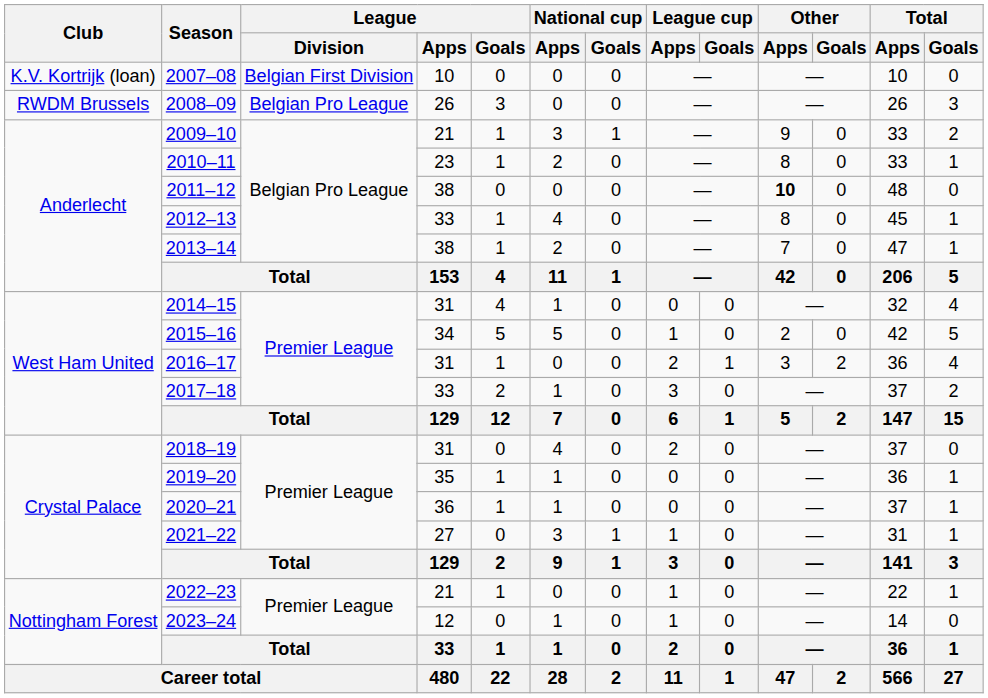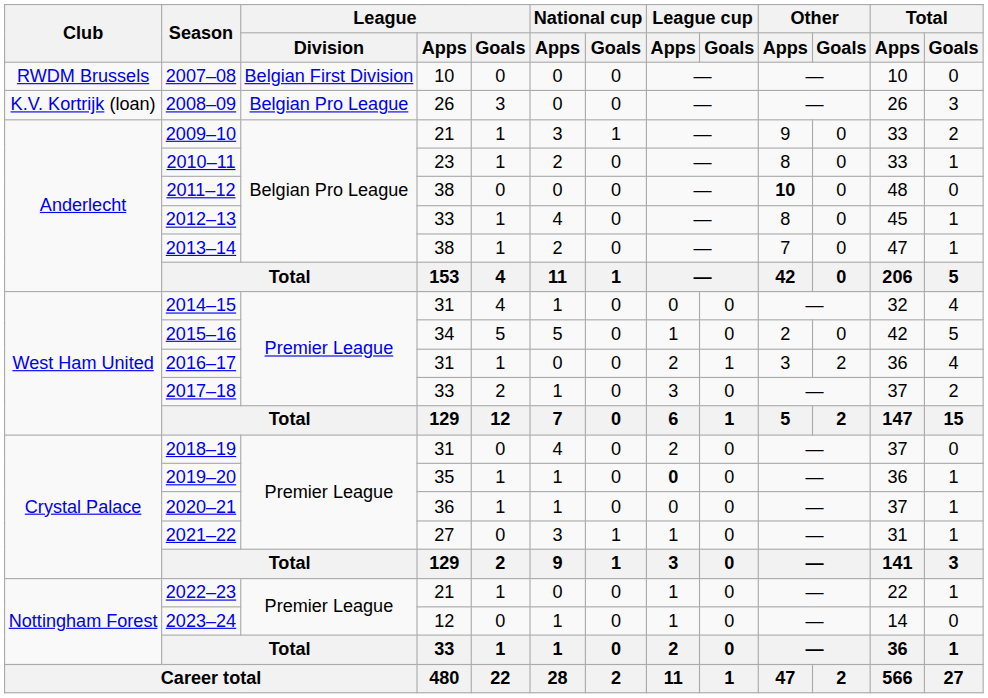2007–08 | Club: K.V. Kortrijk (loan) -> RWDM Brussels
2008–09 | Club: RWDM Brussels -> K.V. Kortrijk (loan)
2019–20 | League cup / Apps: normal -> bold
